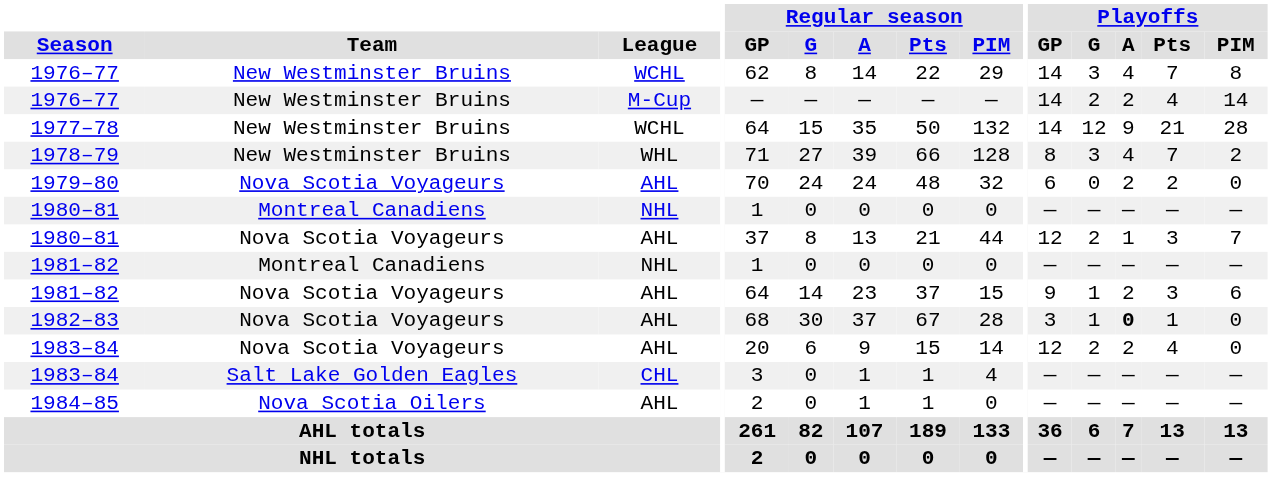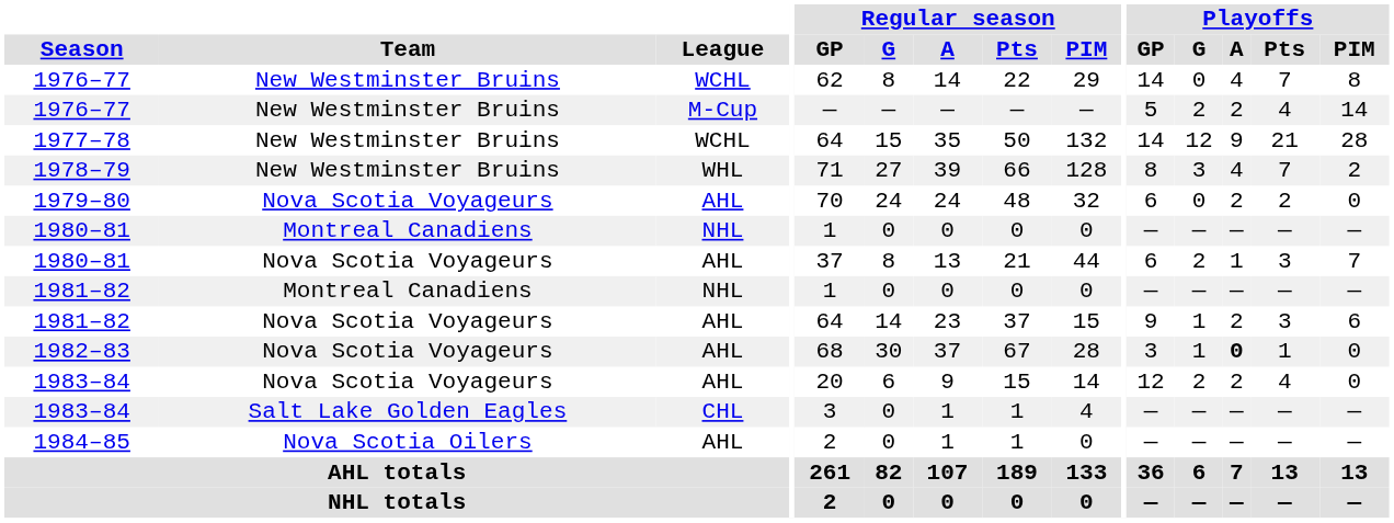1976–77 / WCHL | Playoffs / G: 3 -> 0
1976–77 / M-Cup | Playoffs / GP: 14 -> 5
1980–81 / AHL | Playoffs / GP: 12 -> 6
